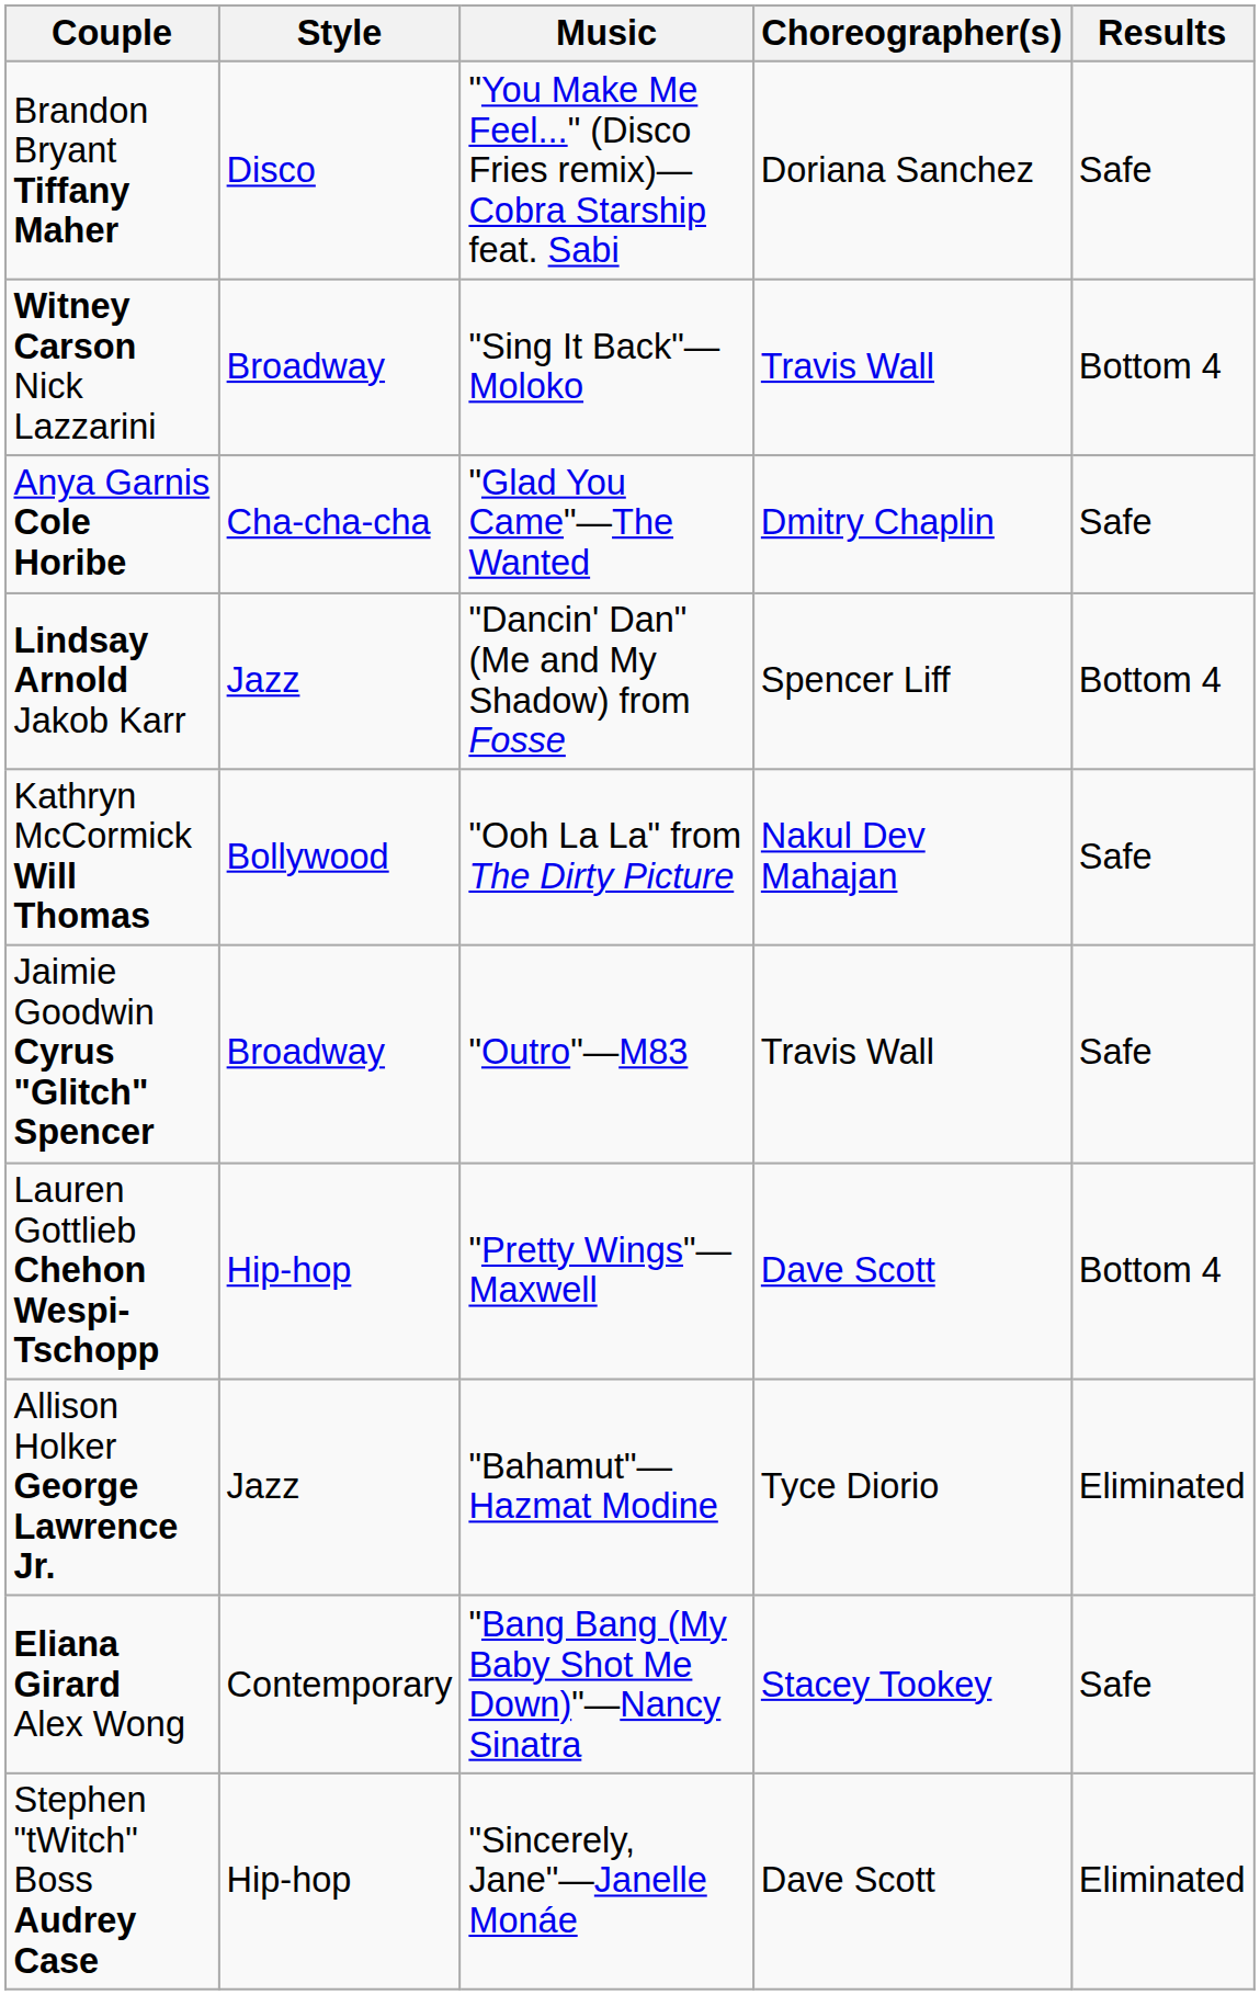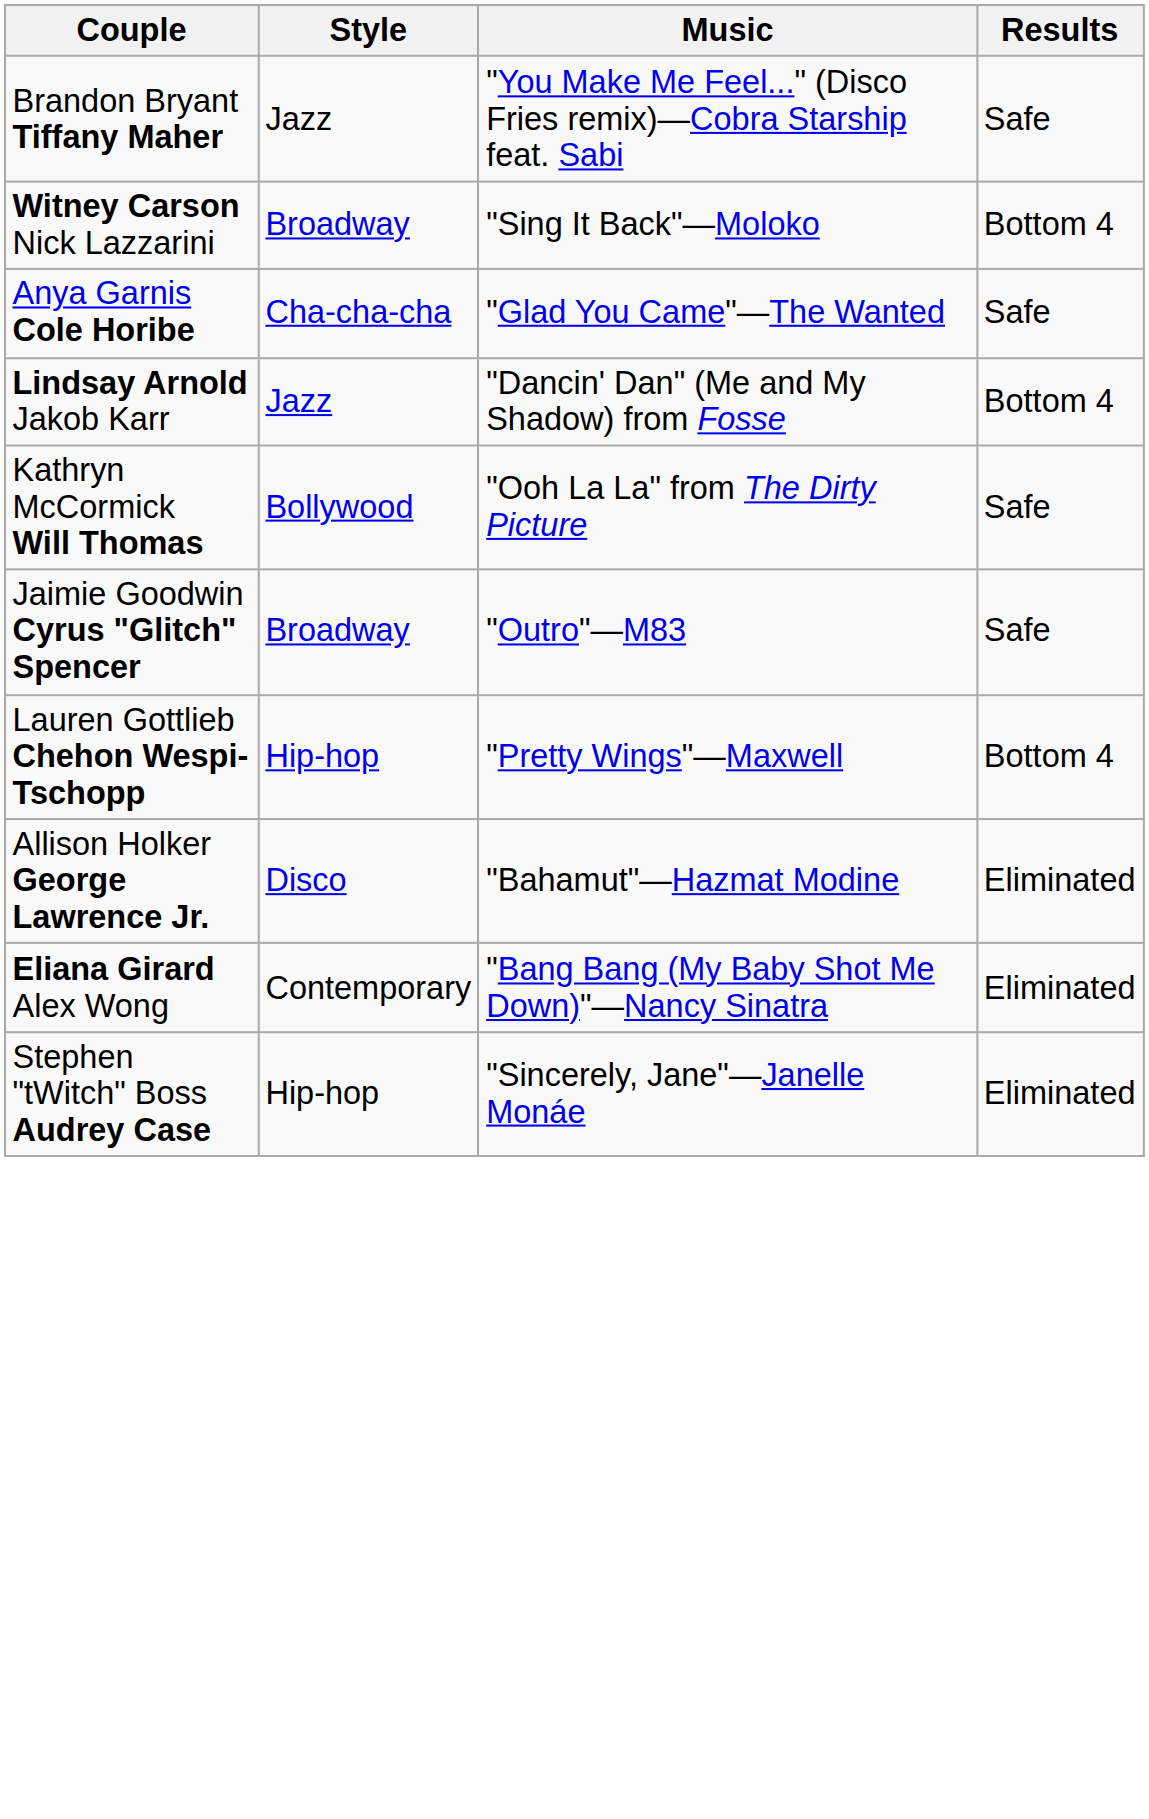- column: Choreographer(s) | Doriana Sanchez | Travis Wall | Dmitry Chaplin | Spencer Liff | Nakul Dev Mahajan | Travis Wall | Dave Scott | Tyce Diorio | Stacey Tookey | Dave Scott
Brandon Bryant Tiffany Maher | Style: Disco -> Jazz
Allison Holker George Lawrence Jr. | Style: Jazz -> Disco
Eliana Girard Alex Wong | Results: Safe -> Eliminated
